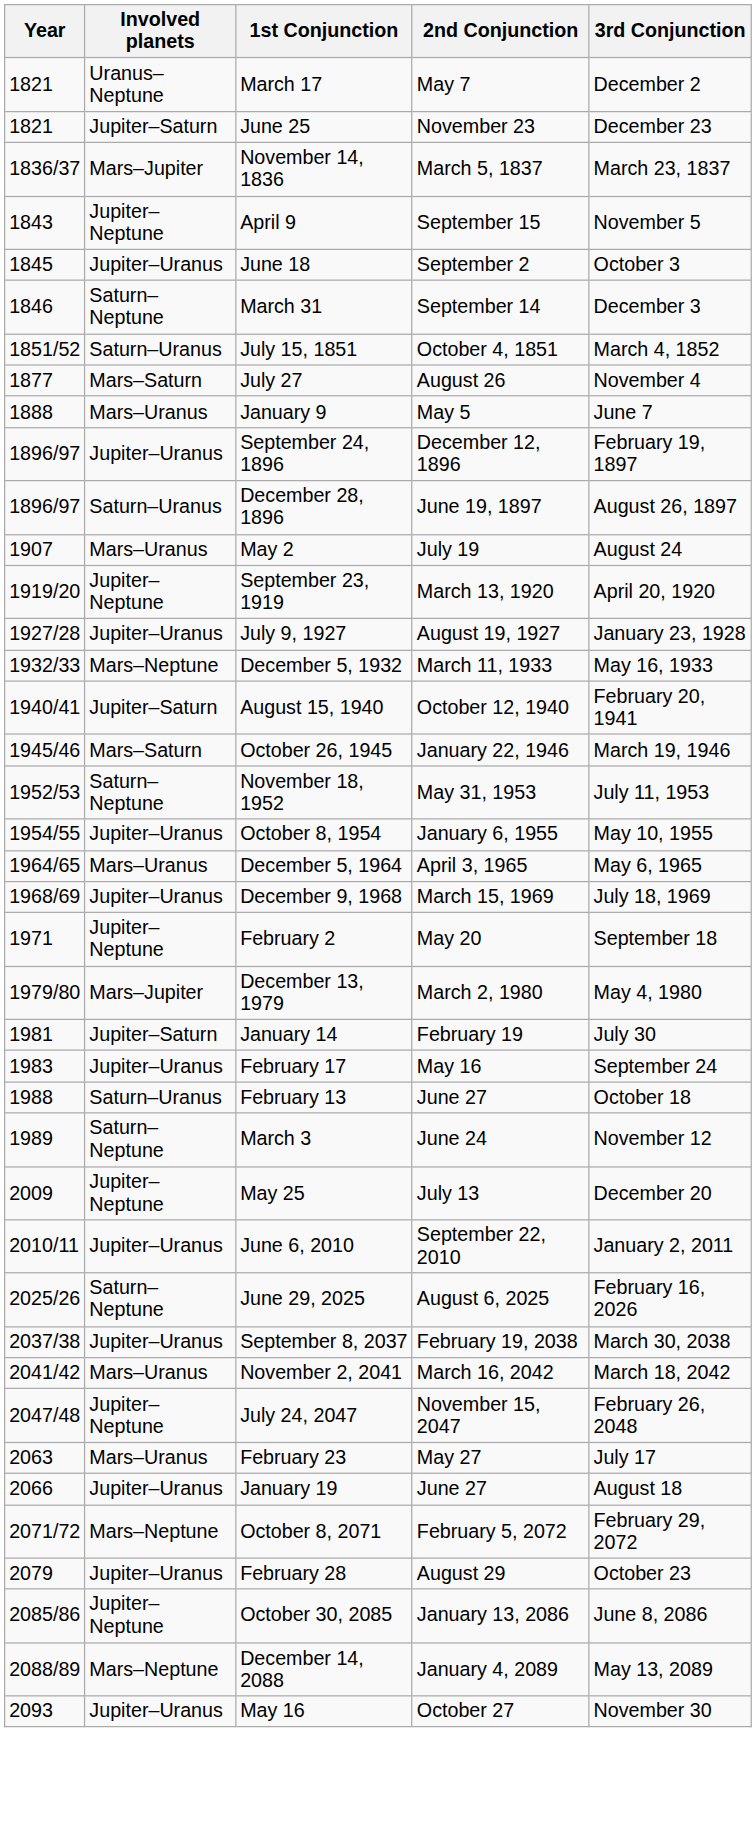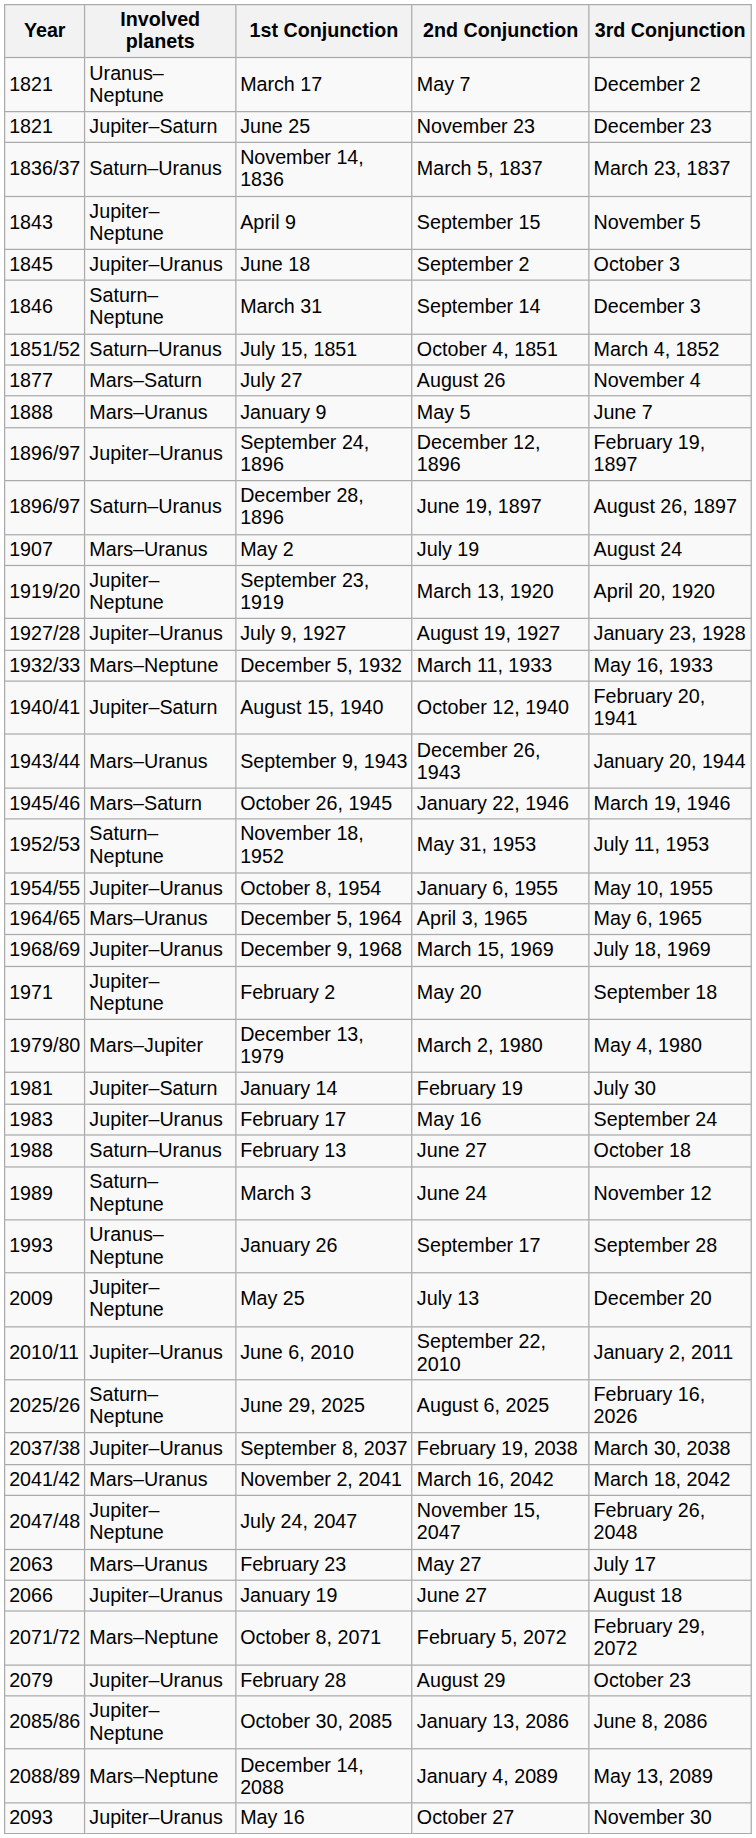November 14, 1836 | Involved planets: Mars–Jupiter -> Saturn–Uranus
+ row: 1943/44 | Mars–Uranus | September 9, 1943 | December 26, 1943 | January 20, 1944
+ row: 1993 | Uranus–Neptune | January 26 | September 17 | September 28
